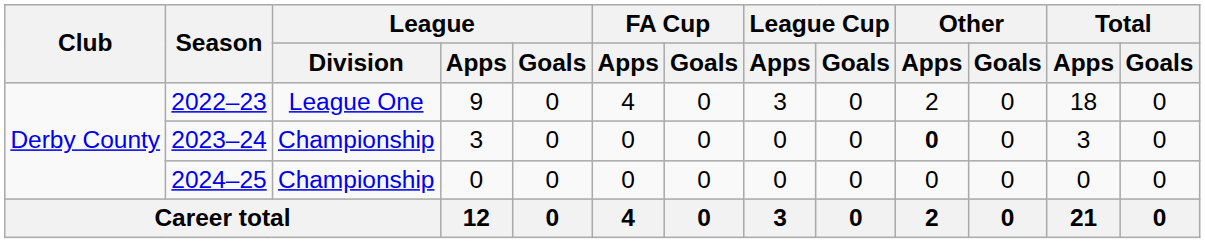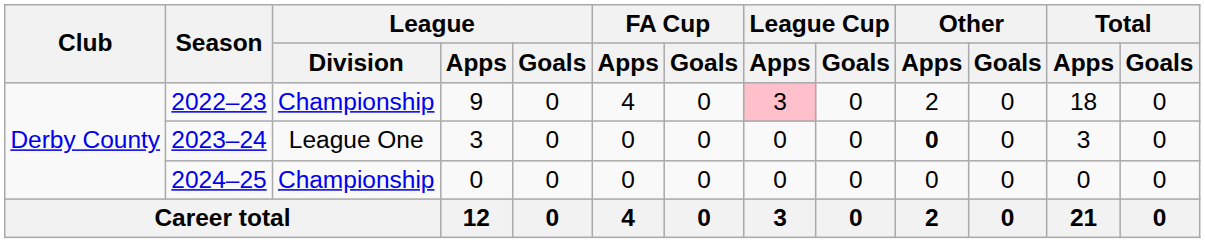2022–23 | League / Division: League One -> Championship
2022–23 | League Cup / Apps: no background -> pink background
2023–24 | League / Division: Championship -> League One
